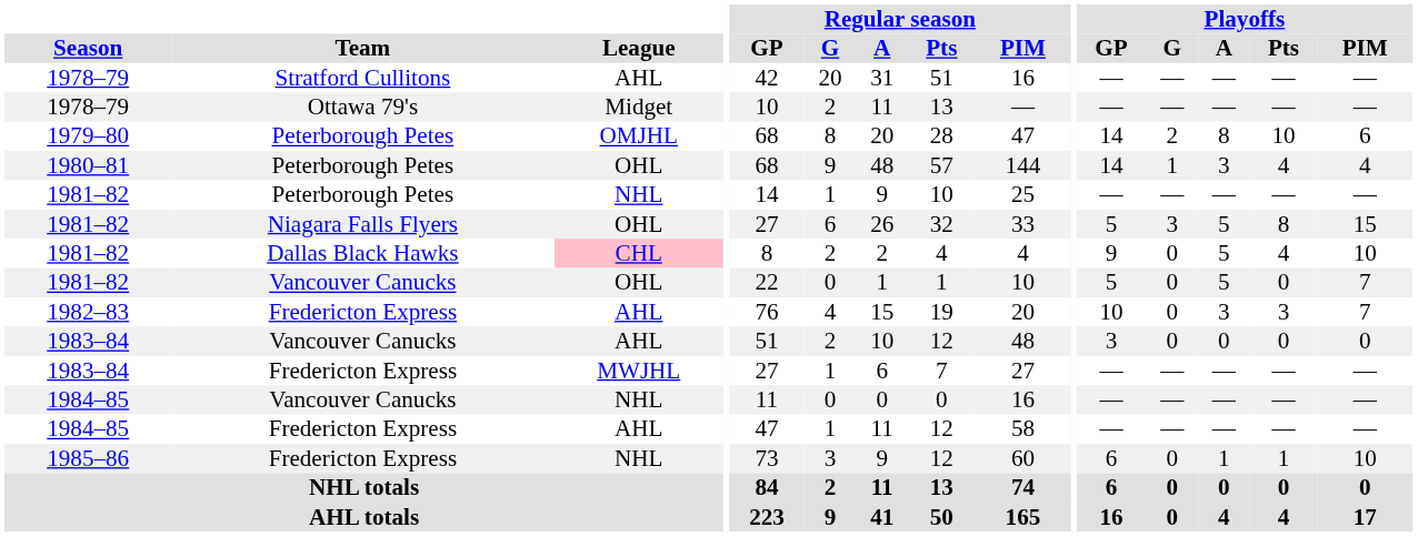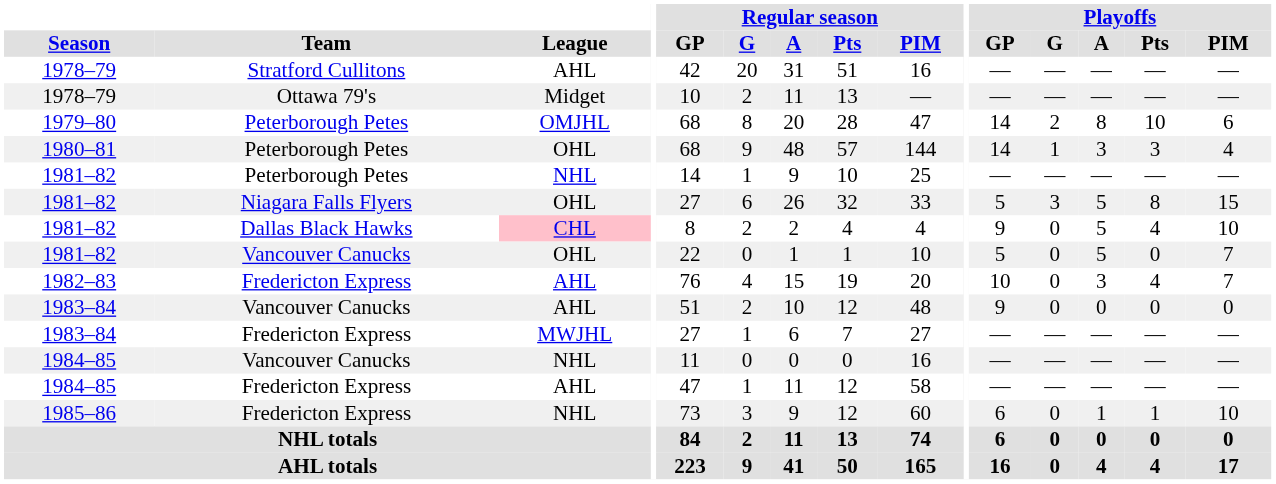1980–81 | Playoffs / Pts: 4 -> 3
1982–83 | Playoffs / Pts: 3 -> 4
1983–84 / Vancouver Canucks | Playoffs / GP: 3 -> 9
